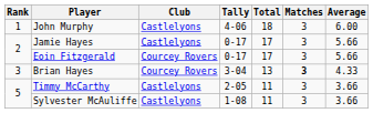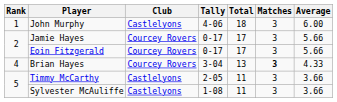Jamie Hayes | Club: Castlelyons -> Courcey Rovers
Brian Hayes | Rank: 3 -> 4
